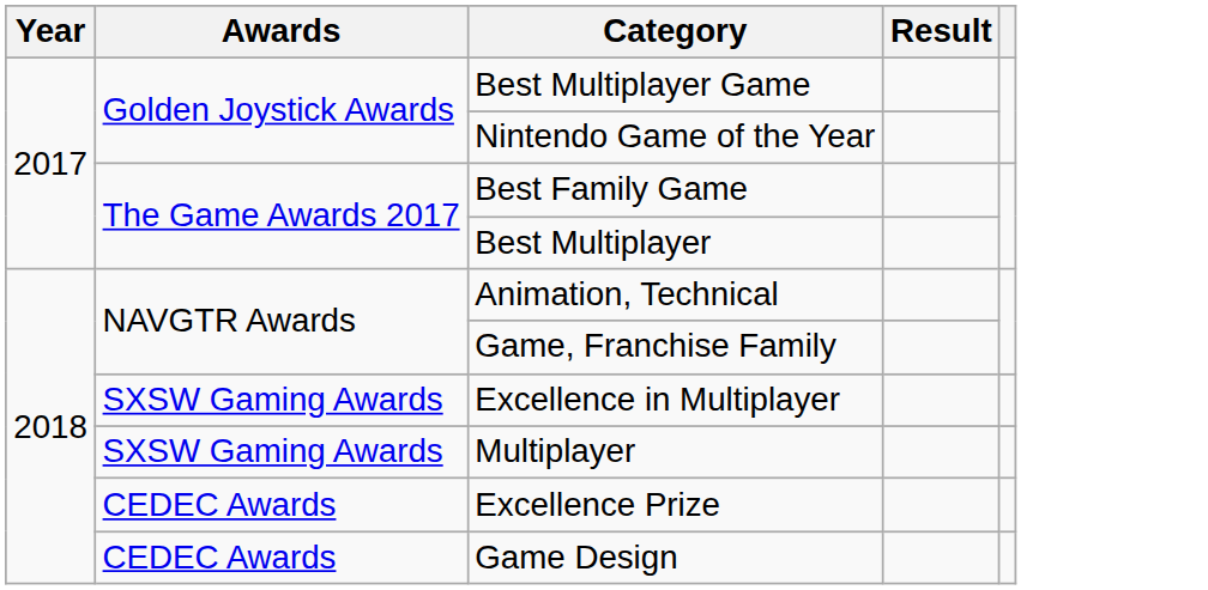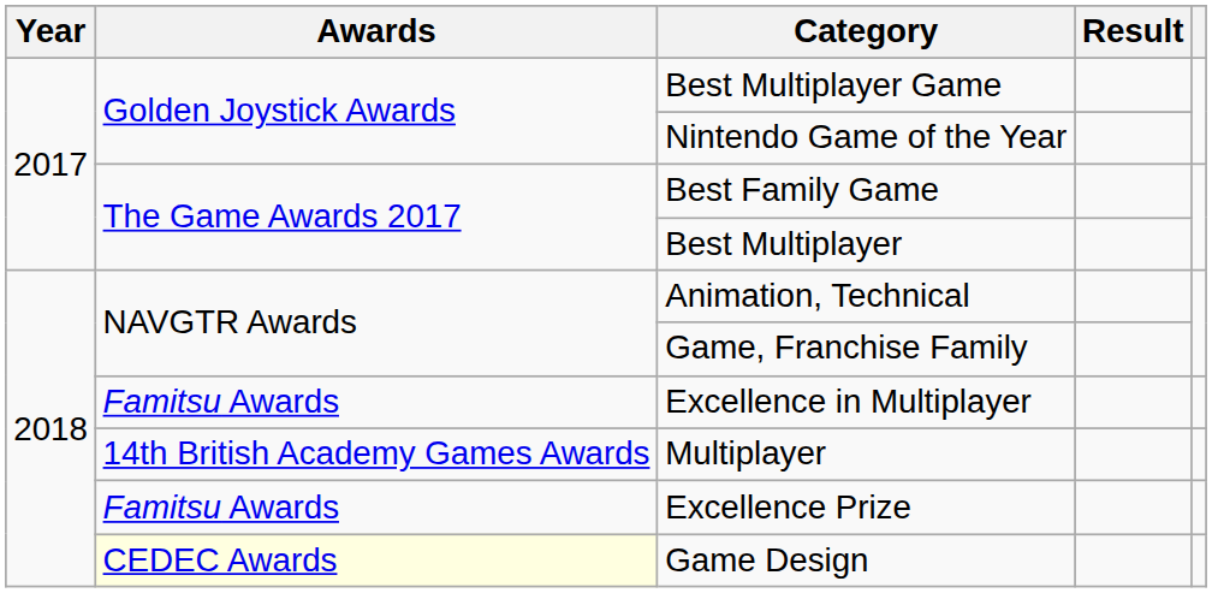Excellence in Multiplayer | Awards: SXSW Gaming Awards -> Famitsu Awards
Multiplayer | Awards: SXSW Gaming Awards -> 14th British Academy Games Awards
Excellence Prize | Awards: CEDEC Awards -> Famitsu Awards
Game Design | Awards: no background -> lightyellow background
